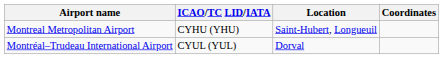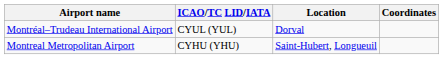rows swapped: Montréal–Trudeau International Airport <-> Montreal Metropolitan Airport
